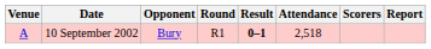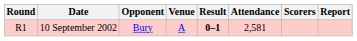columns swapped: Round <-> Venue
10 September 2002 | Attendance: 2,518 -> 2,581
